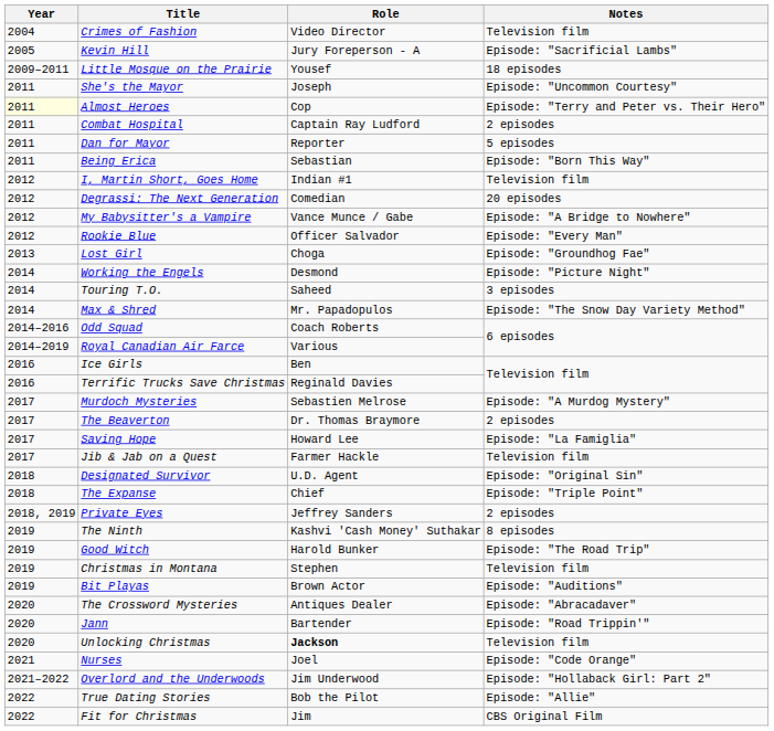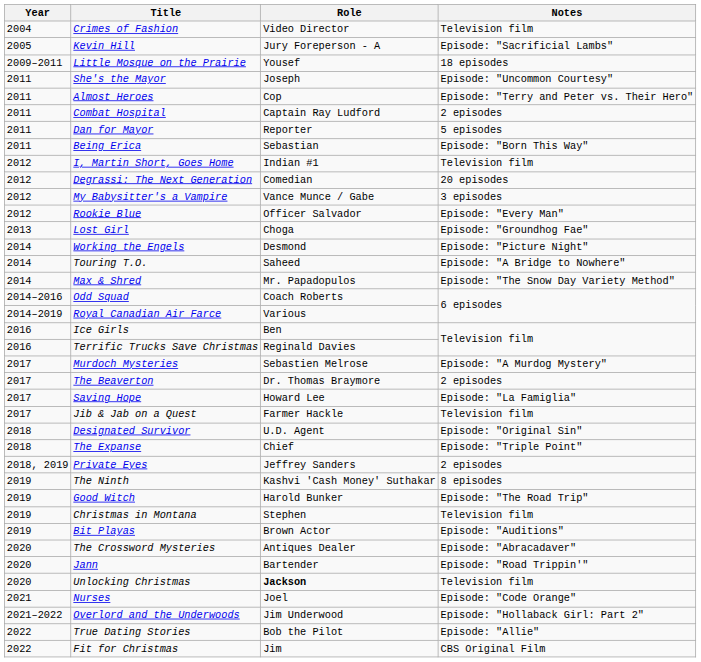Almost Heroes | Year: lightyellow background -> no background
My Babysitter's a Vampire | Notes: Episode: "A Bridge to Nowhere" -> 3 episodes
Touring T.O. | Notes: 3 episodes -> Episode: "A Bridge to Nowhere"
